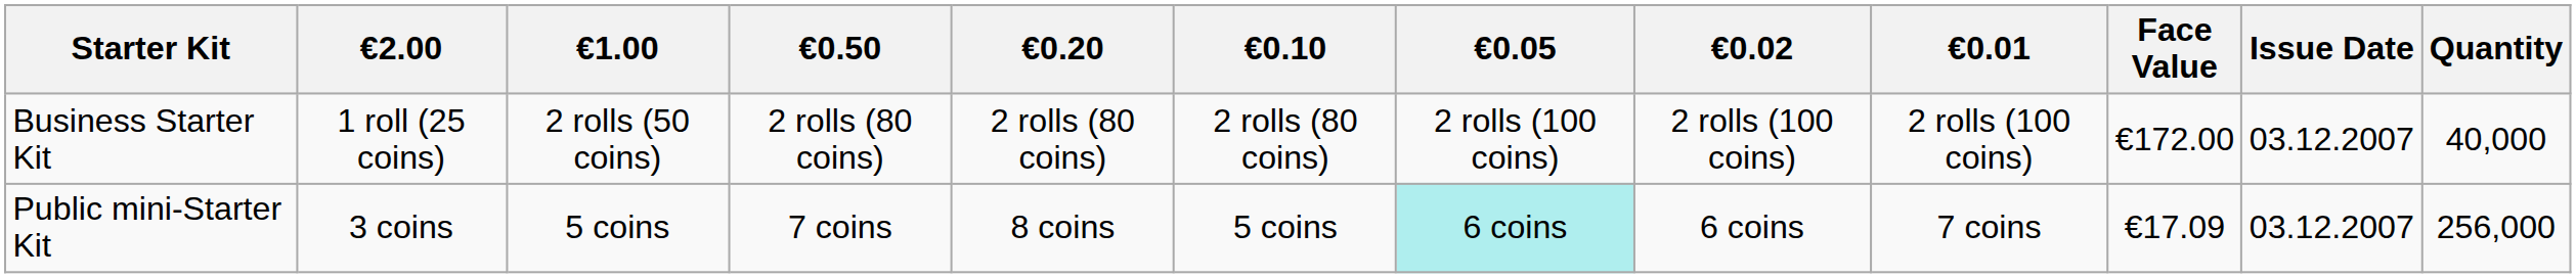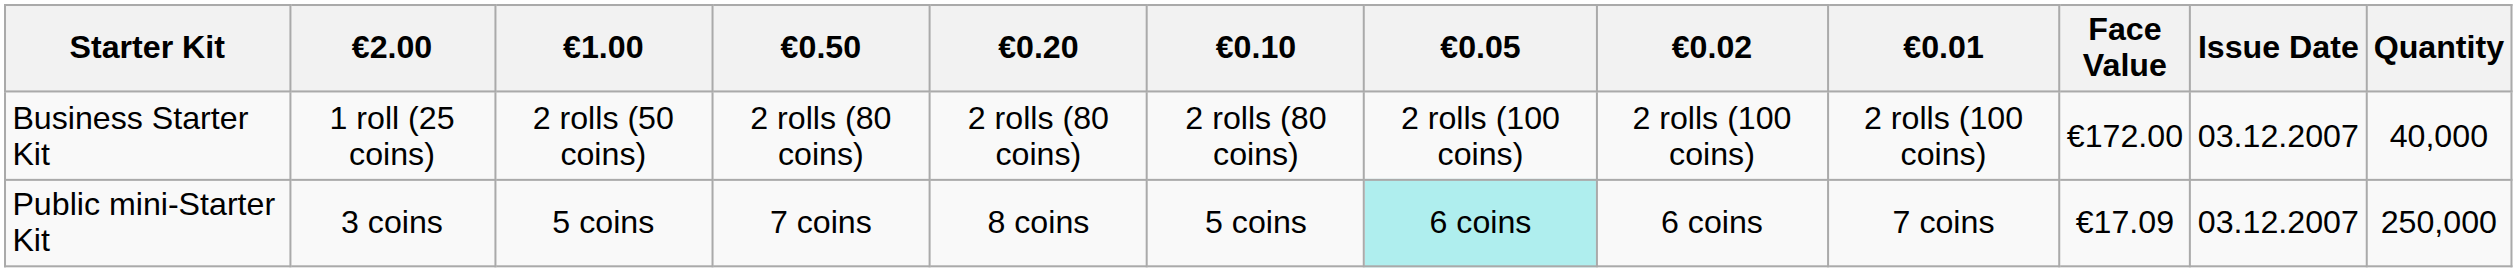Public mini-Starter Kit | Quantity: 256,000 -> 250,000
